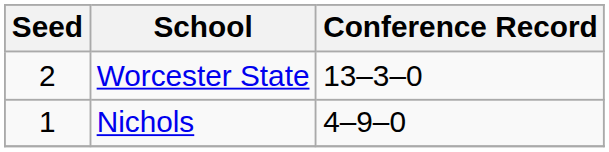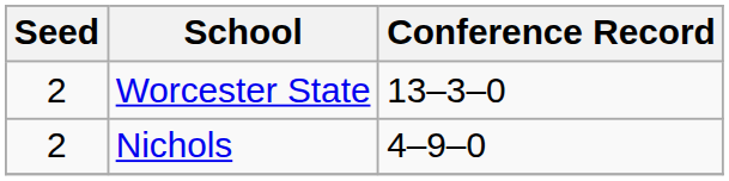Nichols | Seed: 1 -> 2
